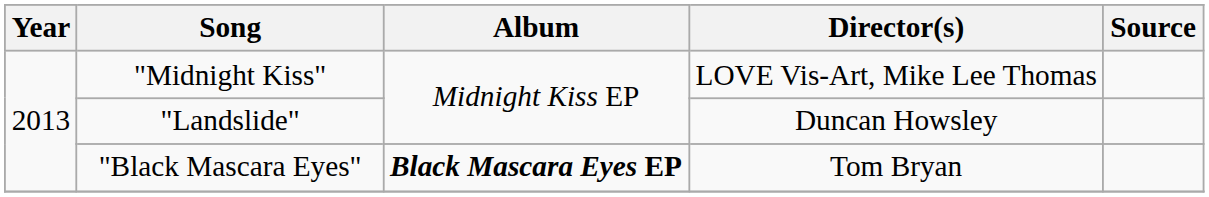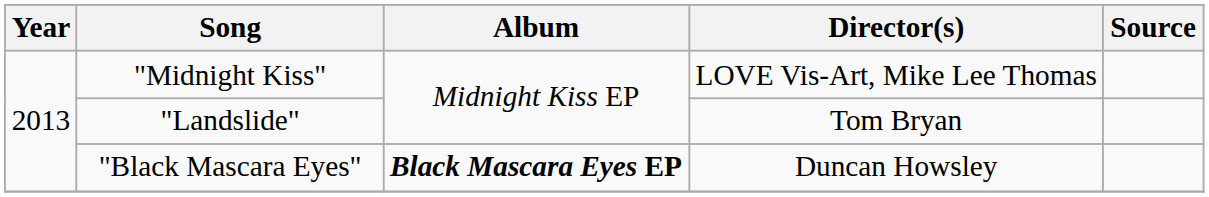"Landslide" | Director(s): Duncan Howsley -> Tom Bryan
"Black Mascara Eyes" | Director(s): Tom Bryan -> Duncan Howsley
